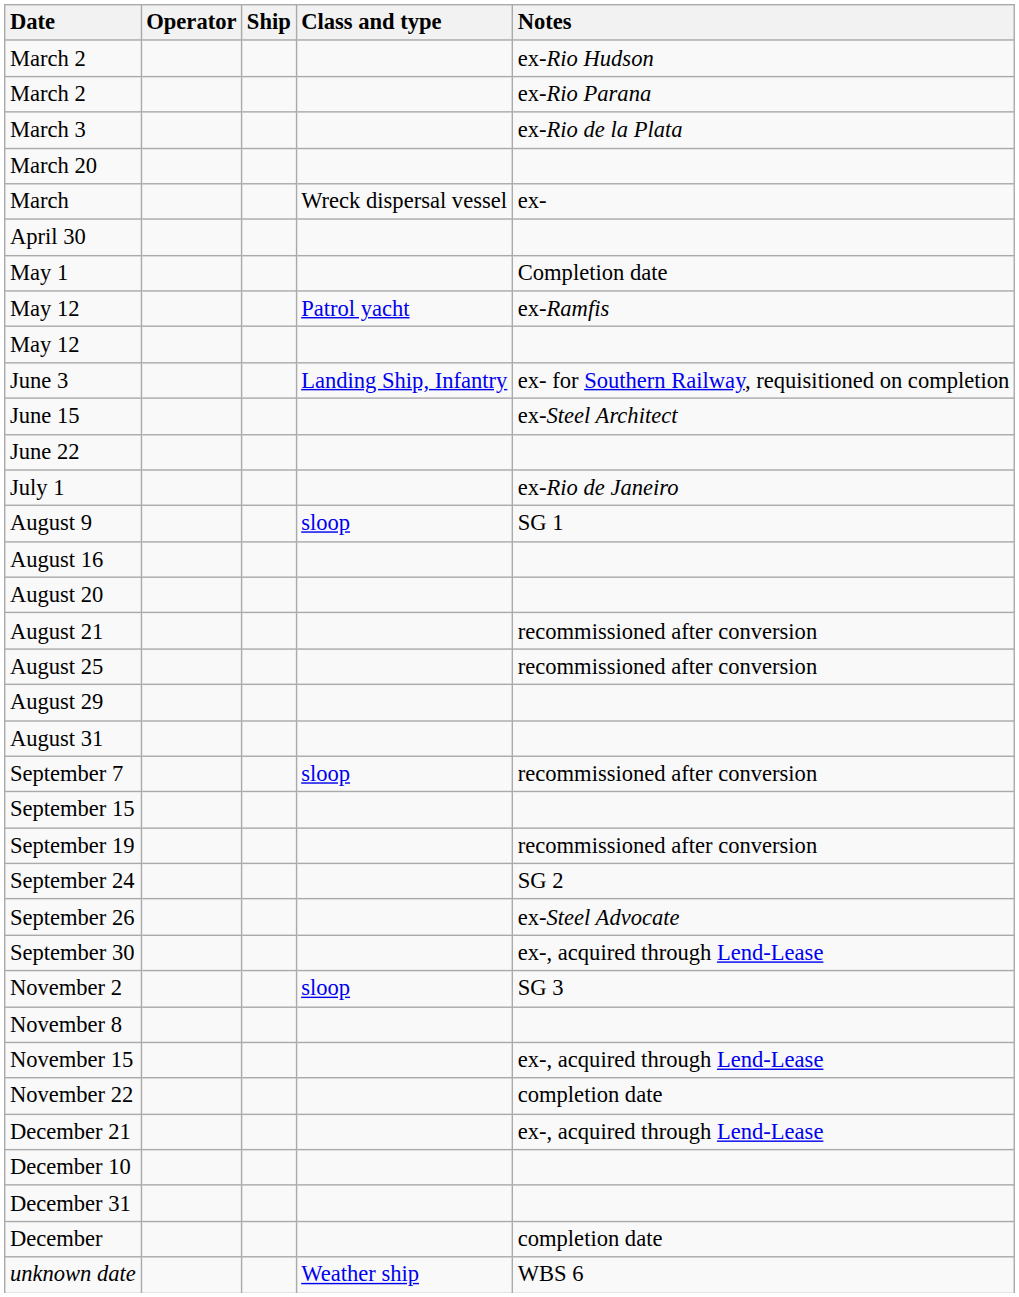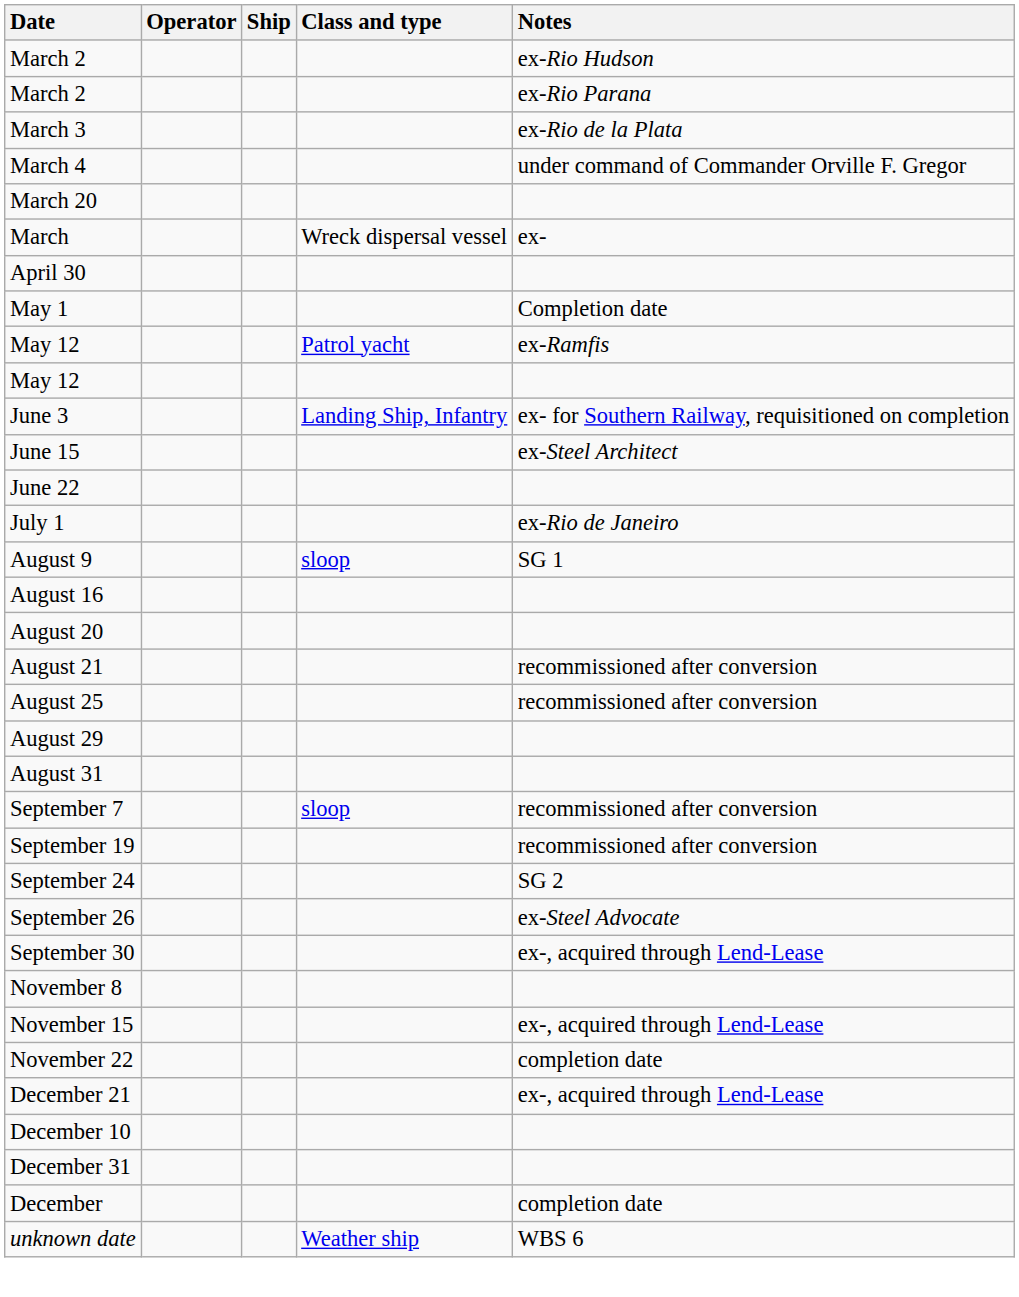+ row: March 4 | under command of Commander Orville F. Gregor
- row: September 15
- row: November 2 | sloop | SG 3
